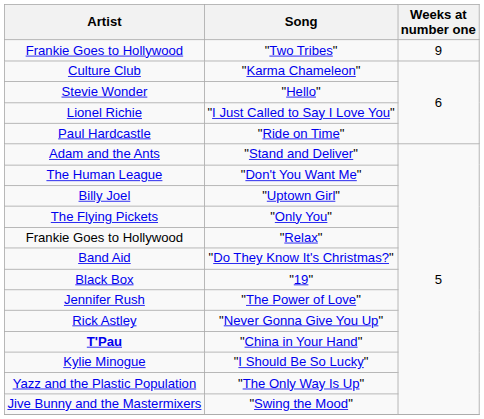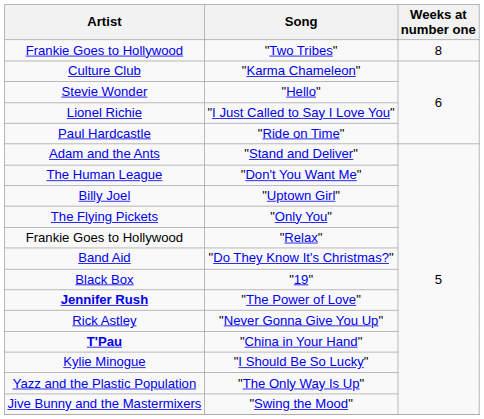"Two Tribes" | Weeks at number one: 9 -> 8
"The Power of Love" | Artist: normal -> bold
